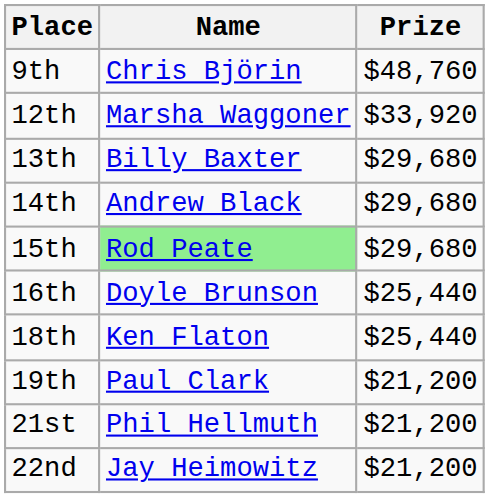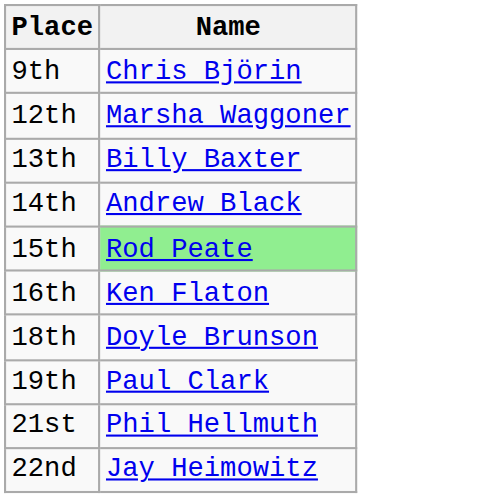- column: Prize | $48,760 | $33,920 | $29,680 | $29,680 | $29,680 | $25,440 | $25,440 | $21,200 | $21,200 | $21,200
16th | Name: Doyle Brunson -> Ken Flaton
18th | Name: Ken Flaton -> Doyle Brunson
